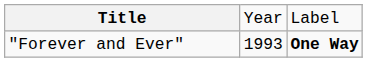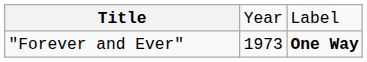"Forever and Ever" | column 2: 1993 -> 1973
